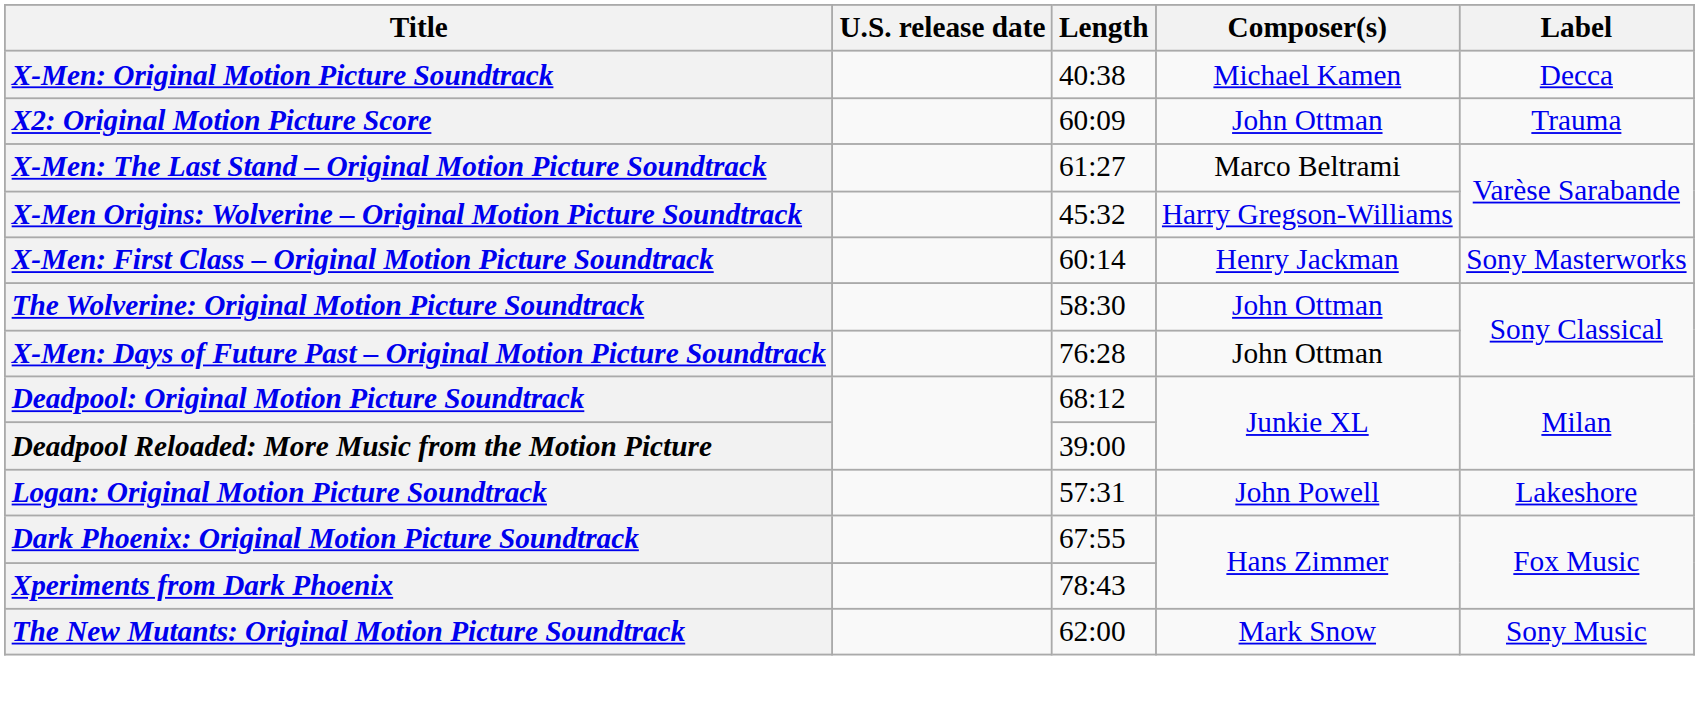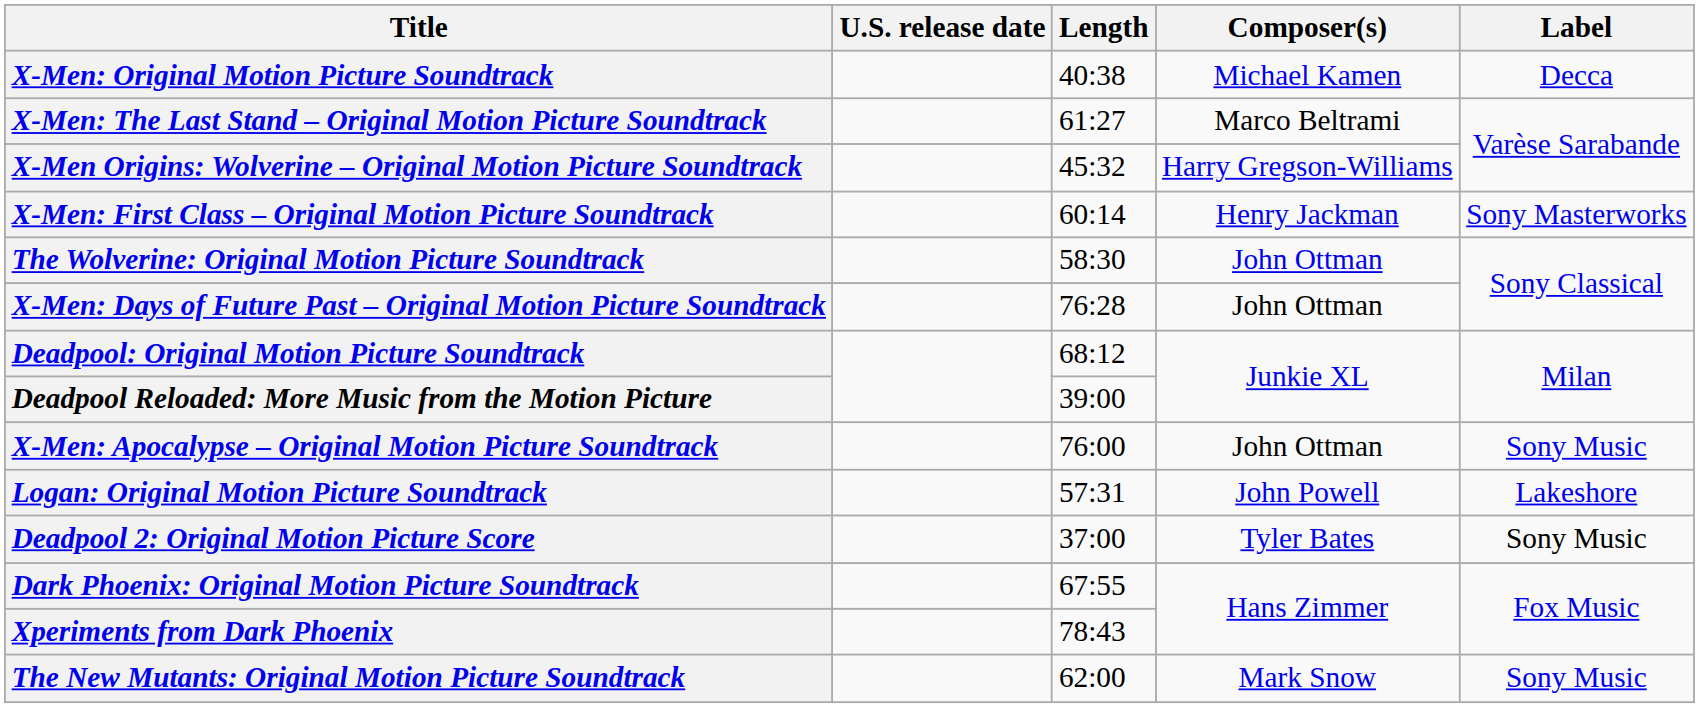- row: X2: Original Motion Picture Score | 60:09 | John Ottman | Trauma
+ row: X-Men: Apocalypse – Original Motion Picture Soundtrack | 76:00 | John Ottman | Sony Music
+ row: Deadpool 2: Original Motion Picture Score | 37:00 | Tyler Bates | Sony Music
